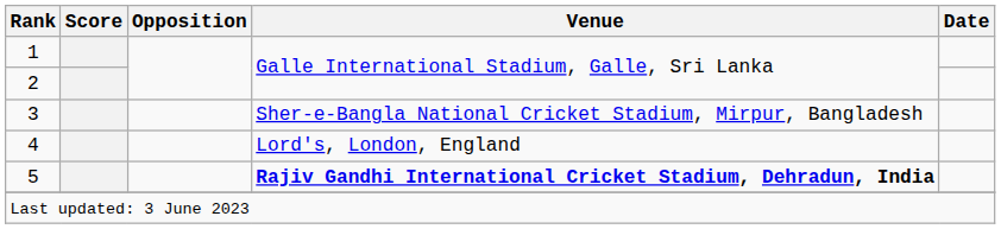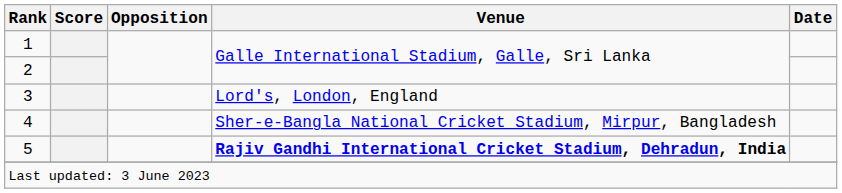3 | Venue: Sher-e-Bangla National Cricket Stadium, Mirpur, Bangladesh -> Lord's, London, England
4 | Venue: Lord's, London, England -> Sher-e-Bangla National Cricket Stadium, Mirpur, Bangladesh
